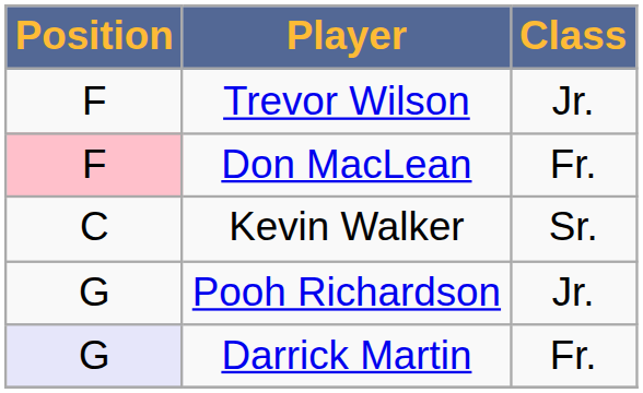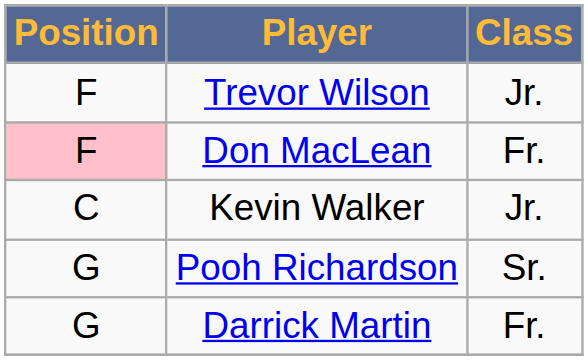Kevin Walker | Class: Sr. -> Jr.
Pooh Richardson | Class: Jr. -> Sr.
Darrick Martin | Position: lavender background -> no background
